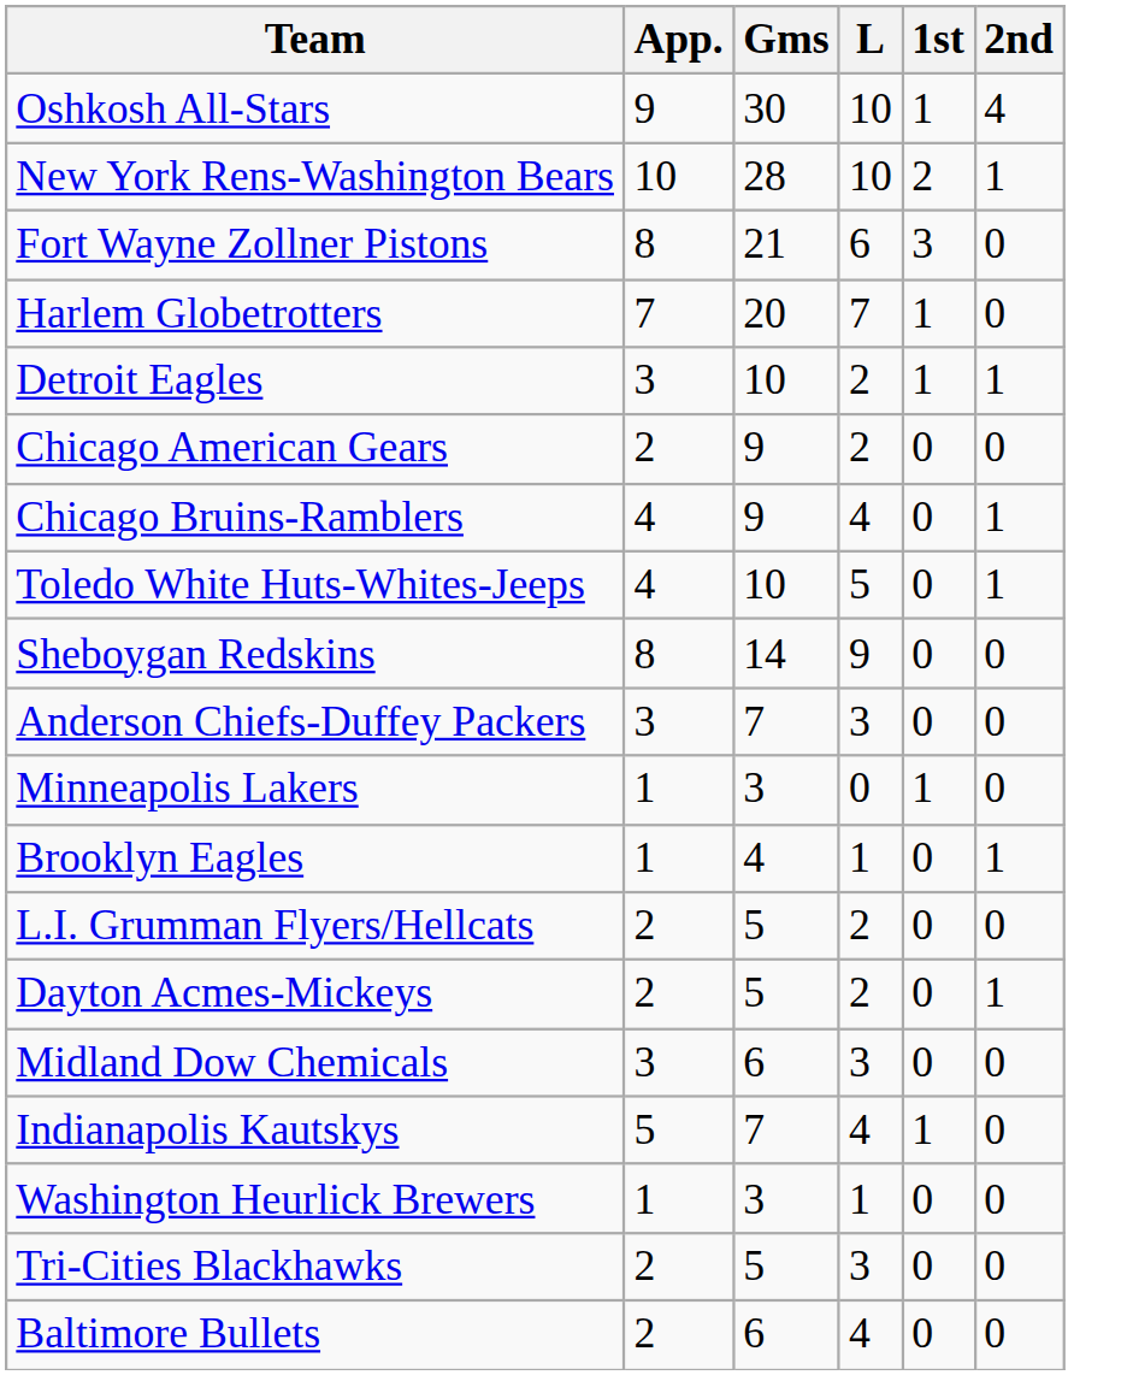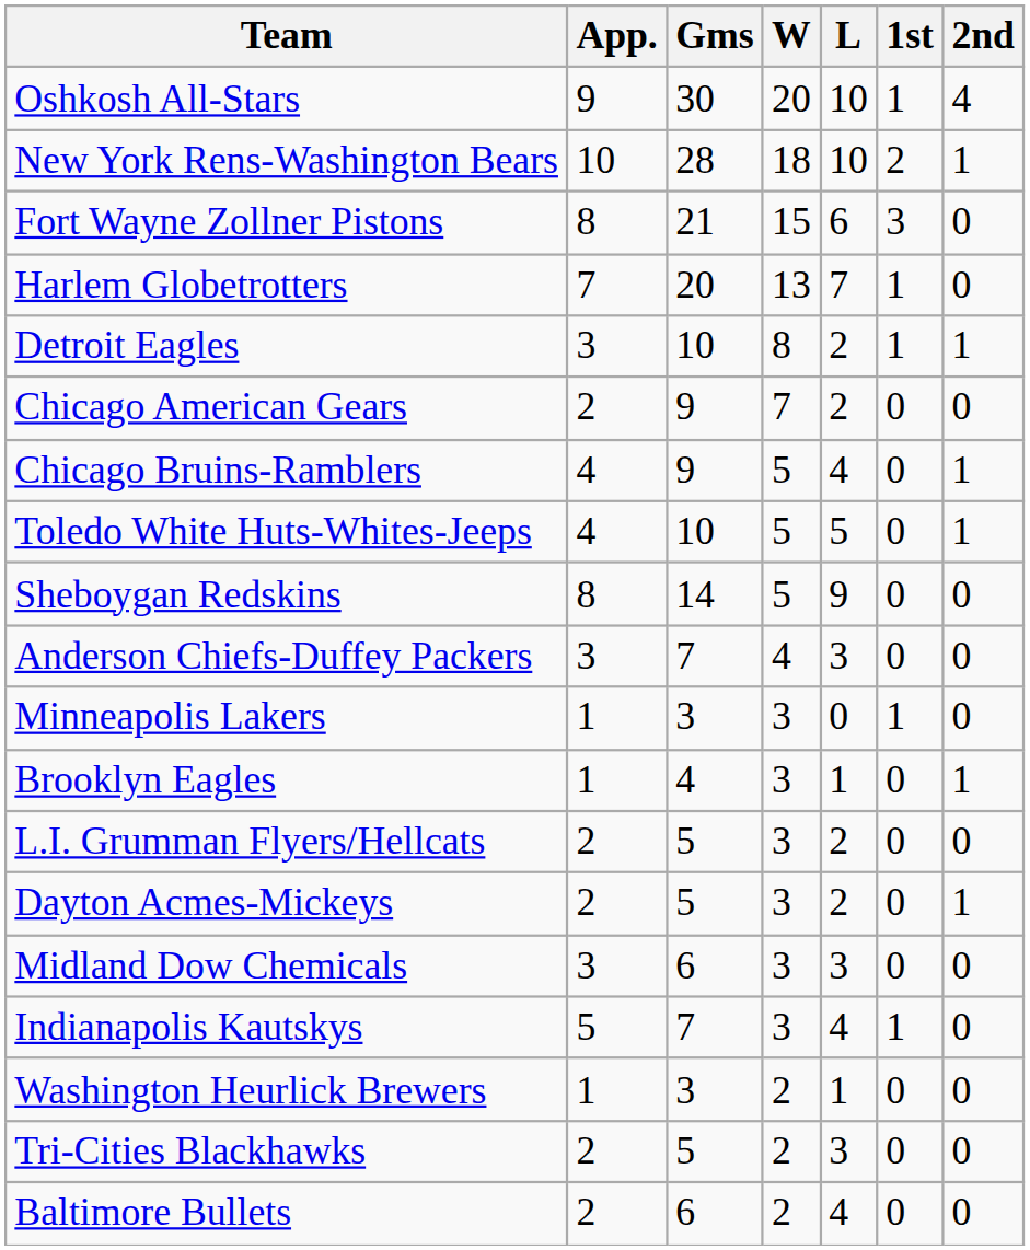+ column: W | 20 | 18 | 15 | 13 | 8 | 7 | 5 | 5 | 5 | 4 | 3 | 3 | 3 | 3 | 3 | 3 | 2 | 2 | 2
